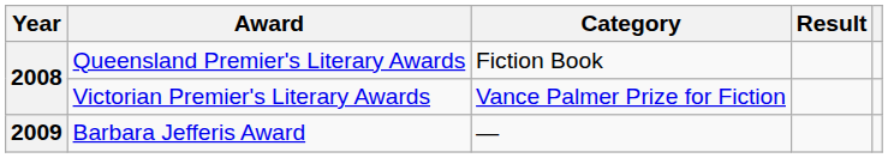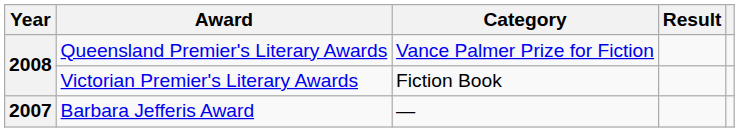Queensland Premier's Literary Awards | Category: Fiction Book -> Vance Palmer Prize for Fiction
Victorian Premier's Literary Awards | Category: Vance Palmer Prize for Fiction -> Fiction Book
Barbara Jefferis Award | Year: 2009 -> 2007
